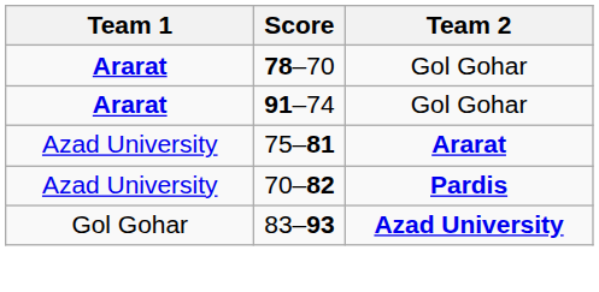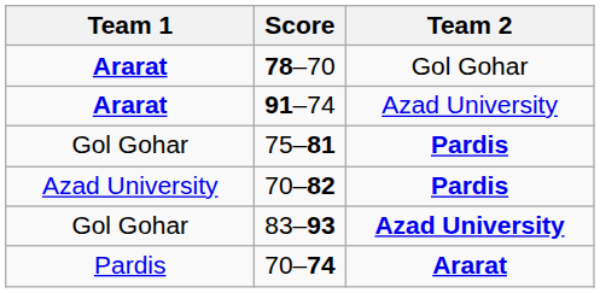91–74 | Team 2: Gol Gohar -> Azad University
75–81 | Team 1: Azad University -> Gol Gohar
75–81 | Team 2: Ararat -> Pardis
+ row: Pardis | 70–74 | Ararat
